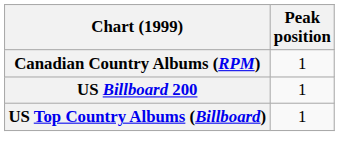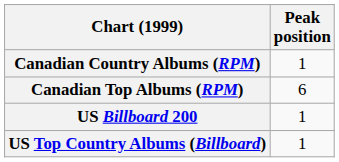+ row: Canadian Top Albums (RPM) | 6
